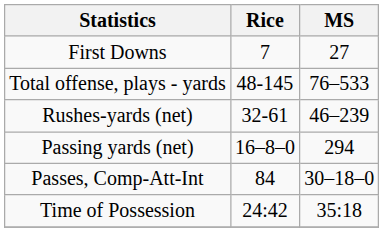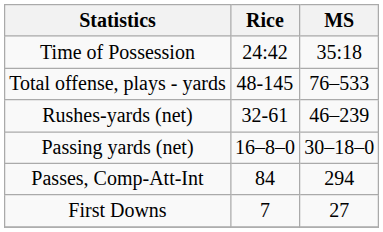rows swapped: First Downs <-> Time of Possession
Passing yards (net) | MS: 294 -> 30–18–0
Passes, Comp-Att-Int | MS: 30–18–0 -> 294
